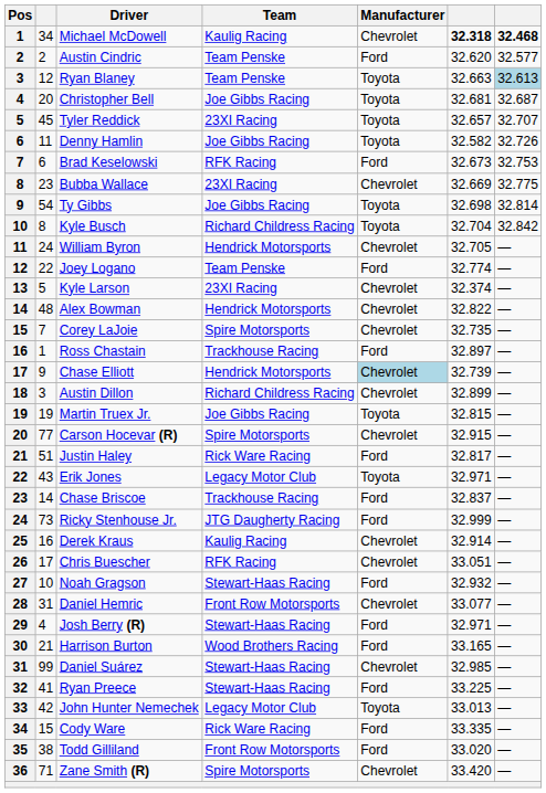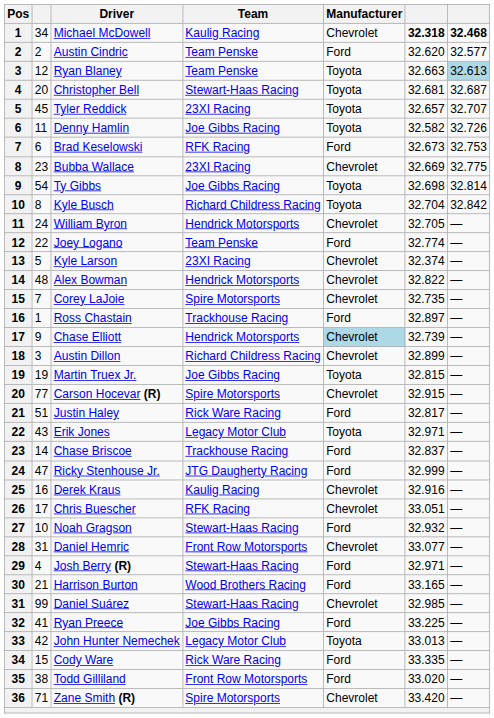Christopher Bell | Team: Joe Gibbs Racing -> Stewart-Haas Racing
Ricky Stenhouse Jr. | column 2: 73 -> 47
Derek Kraus | column 6: 32.914 -> 32.916
Ryan Preece | Team: Stewart-Haas Racing -> Joe Gibbs Racing
